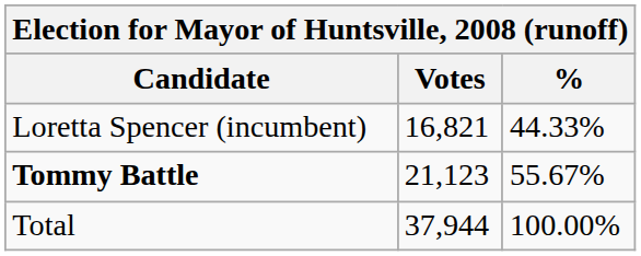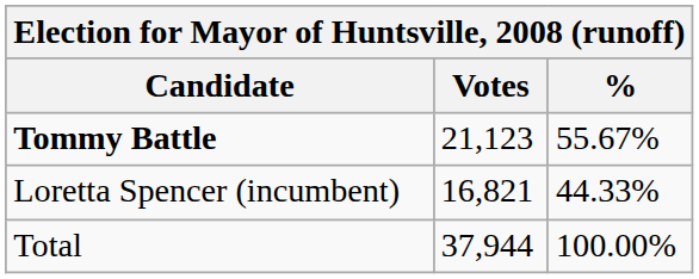rows swapped: Tommy Battle <-> Loretta Spencer (incumbent)
